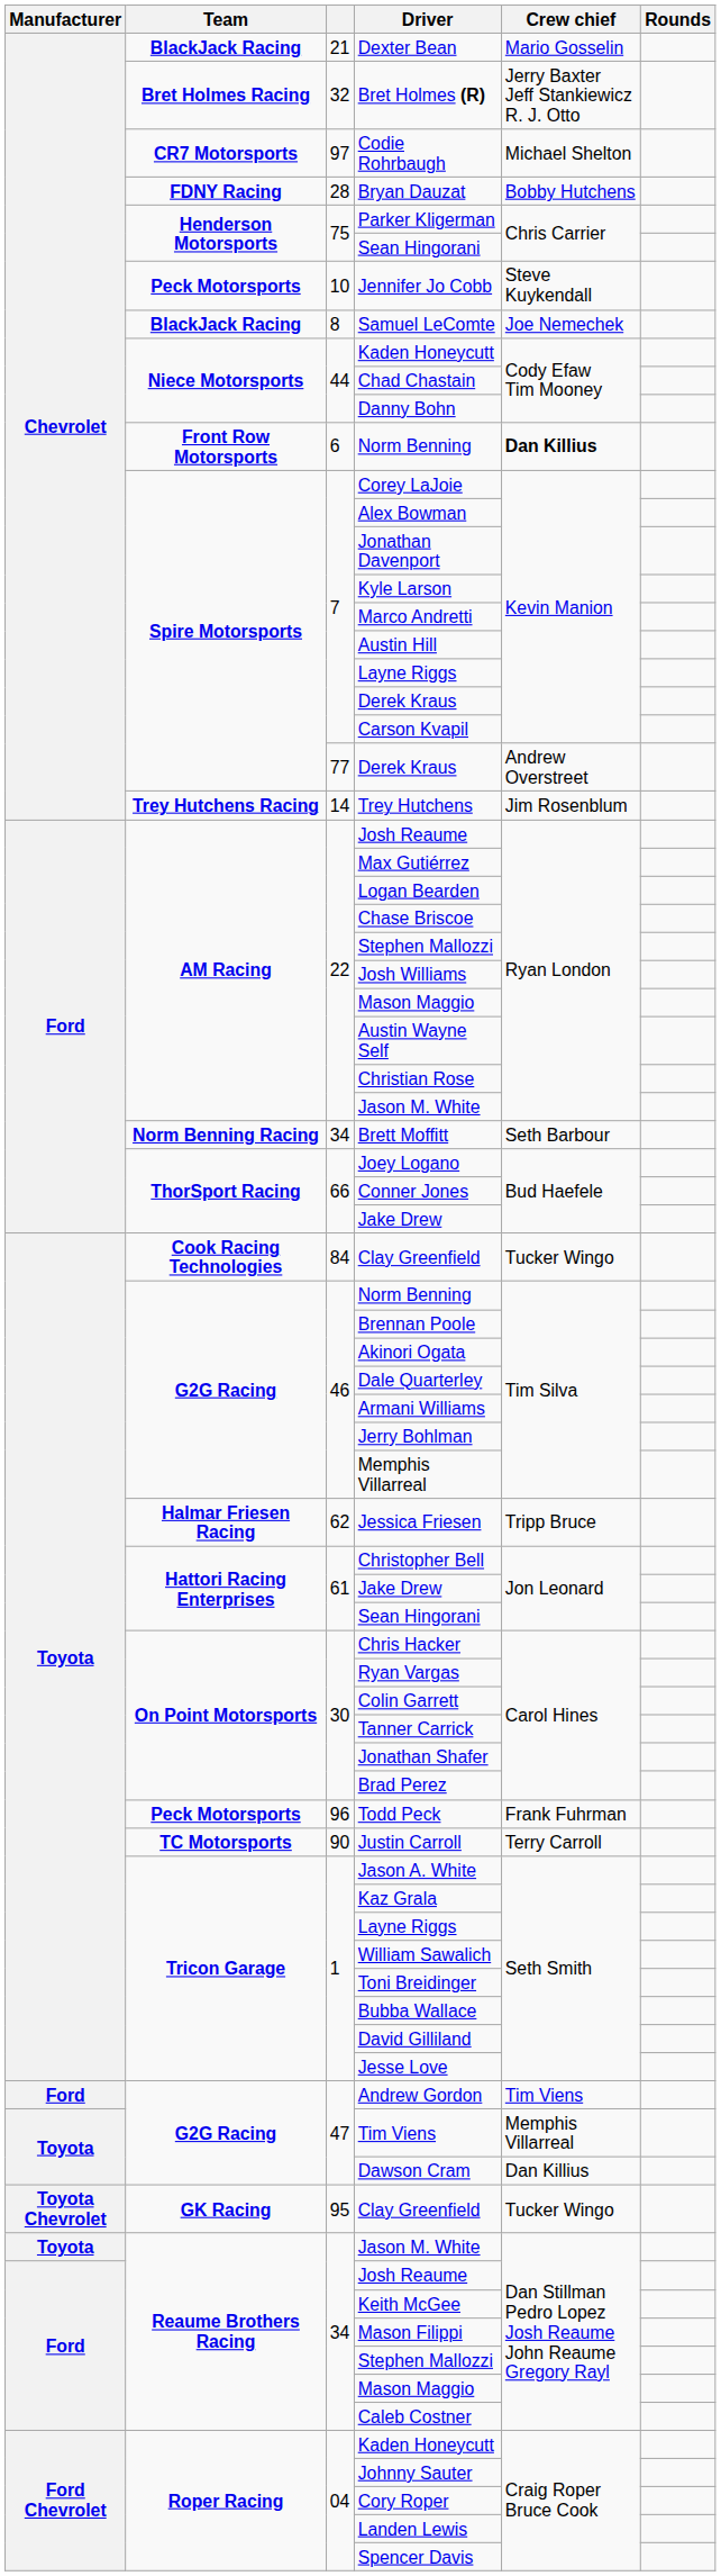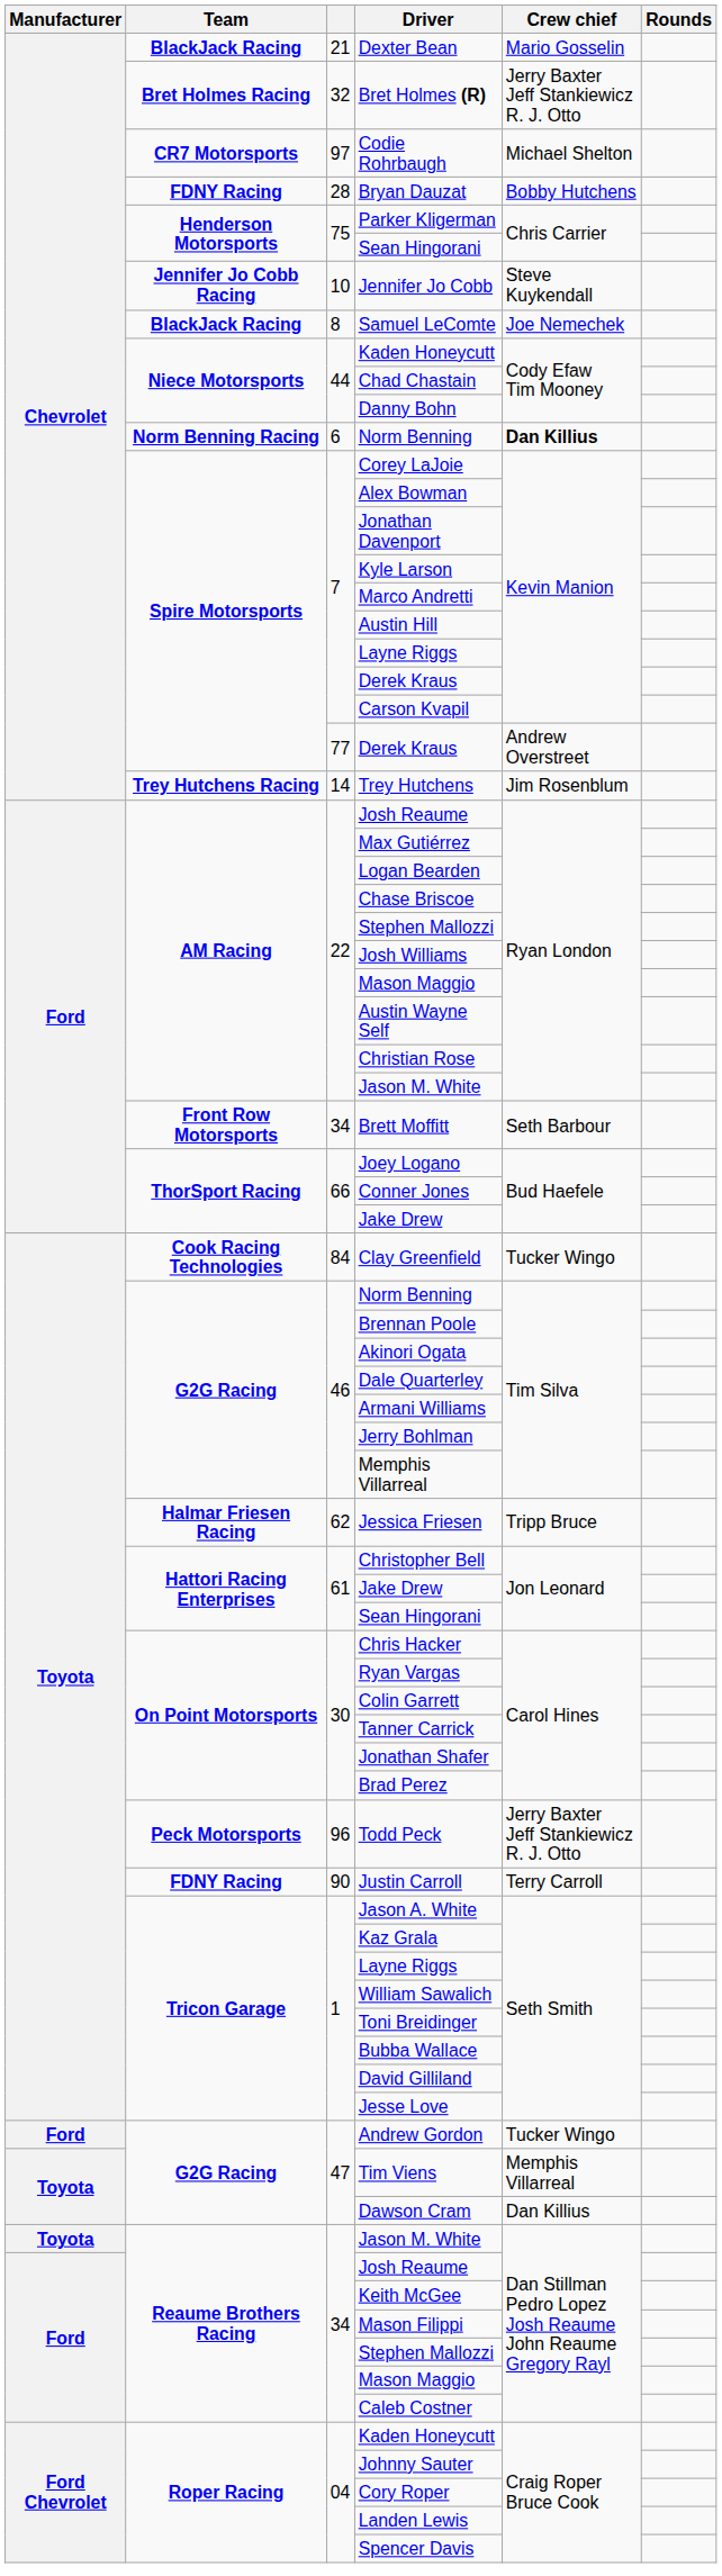Jennifer Jo Cobb | Team: Peck Motorsports -> Jennifer Jo Cobb Racing
6 / Norm Benning | Team: Front Row Motorsports -> Norm Benning Racing
Brett Moffitt | Team: Norm Benning Racing -> Front Row Motorsports
Todd Peck | Crew chief: Frank Fuhrman -> Jerry Baxter Jeff Stankiewicz R. J. Otto
Justin Carroll | Team: TC Motorsports -> FDNY Racing
Andrew Gordon | Crew chief: Tim Viens -> Tucker Wingo
- row: Toyota Chevrolet | GK Racing | 95 | Clay Greenfield | Tucker Wingo
